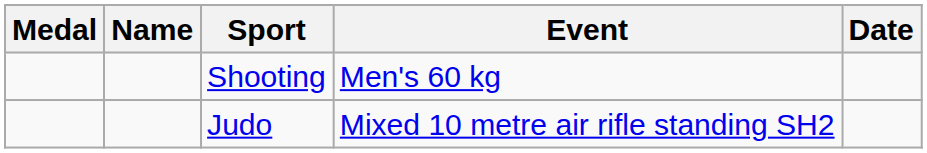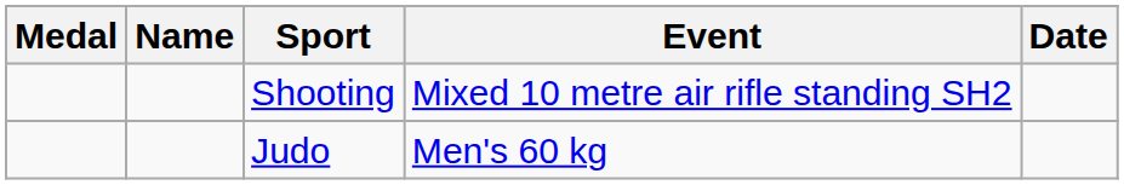Shooting | Event: Men's 60 kg -> Mixed 10 metre air rifle standing SH2
Judo | Event: Mixed 10 metre air rifle standing SH2 -> Men's 60 kg
